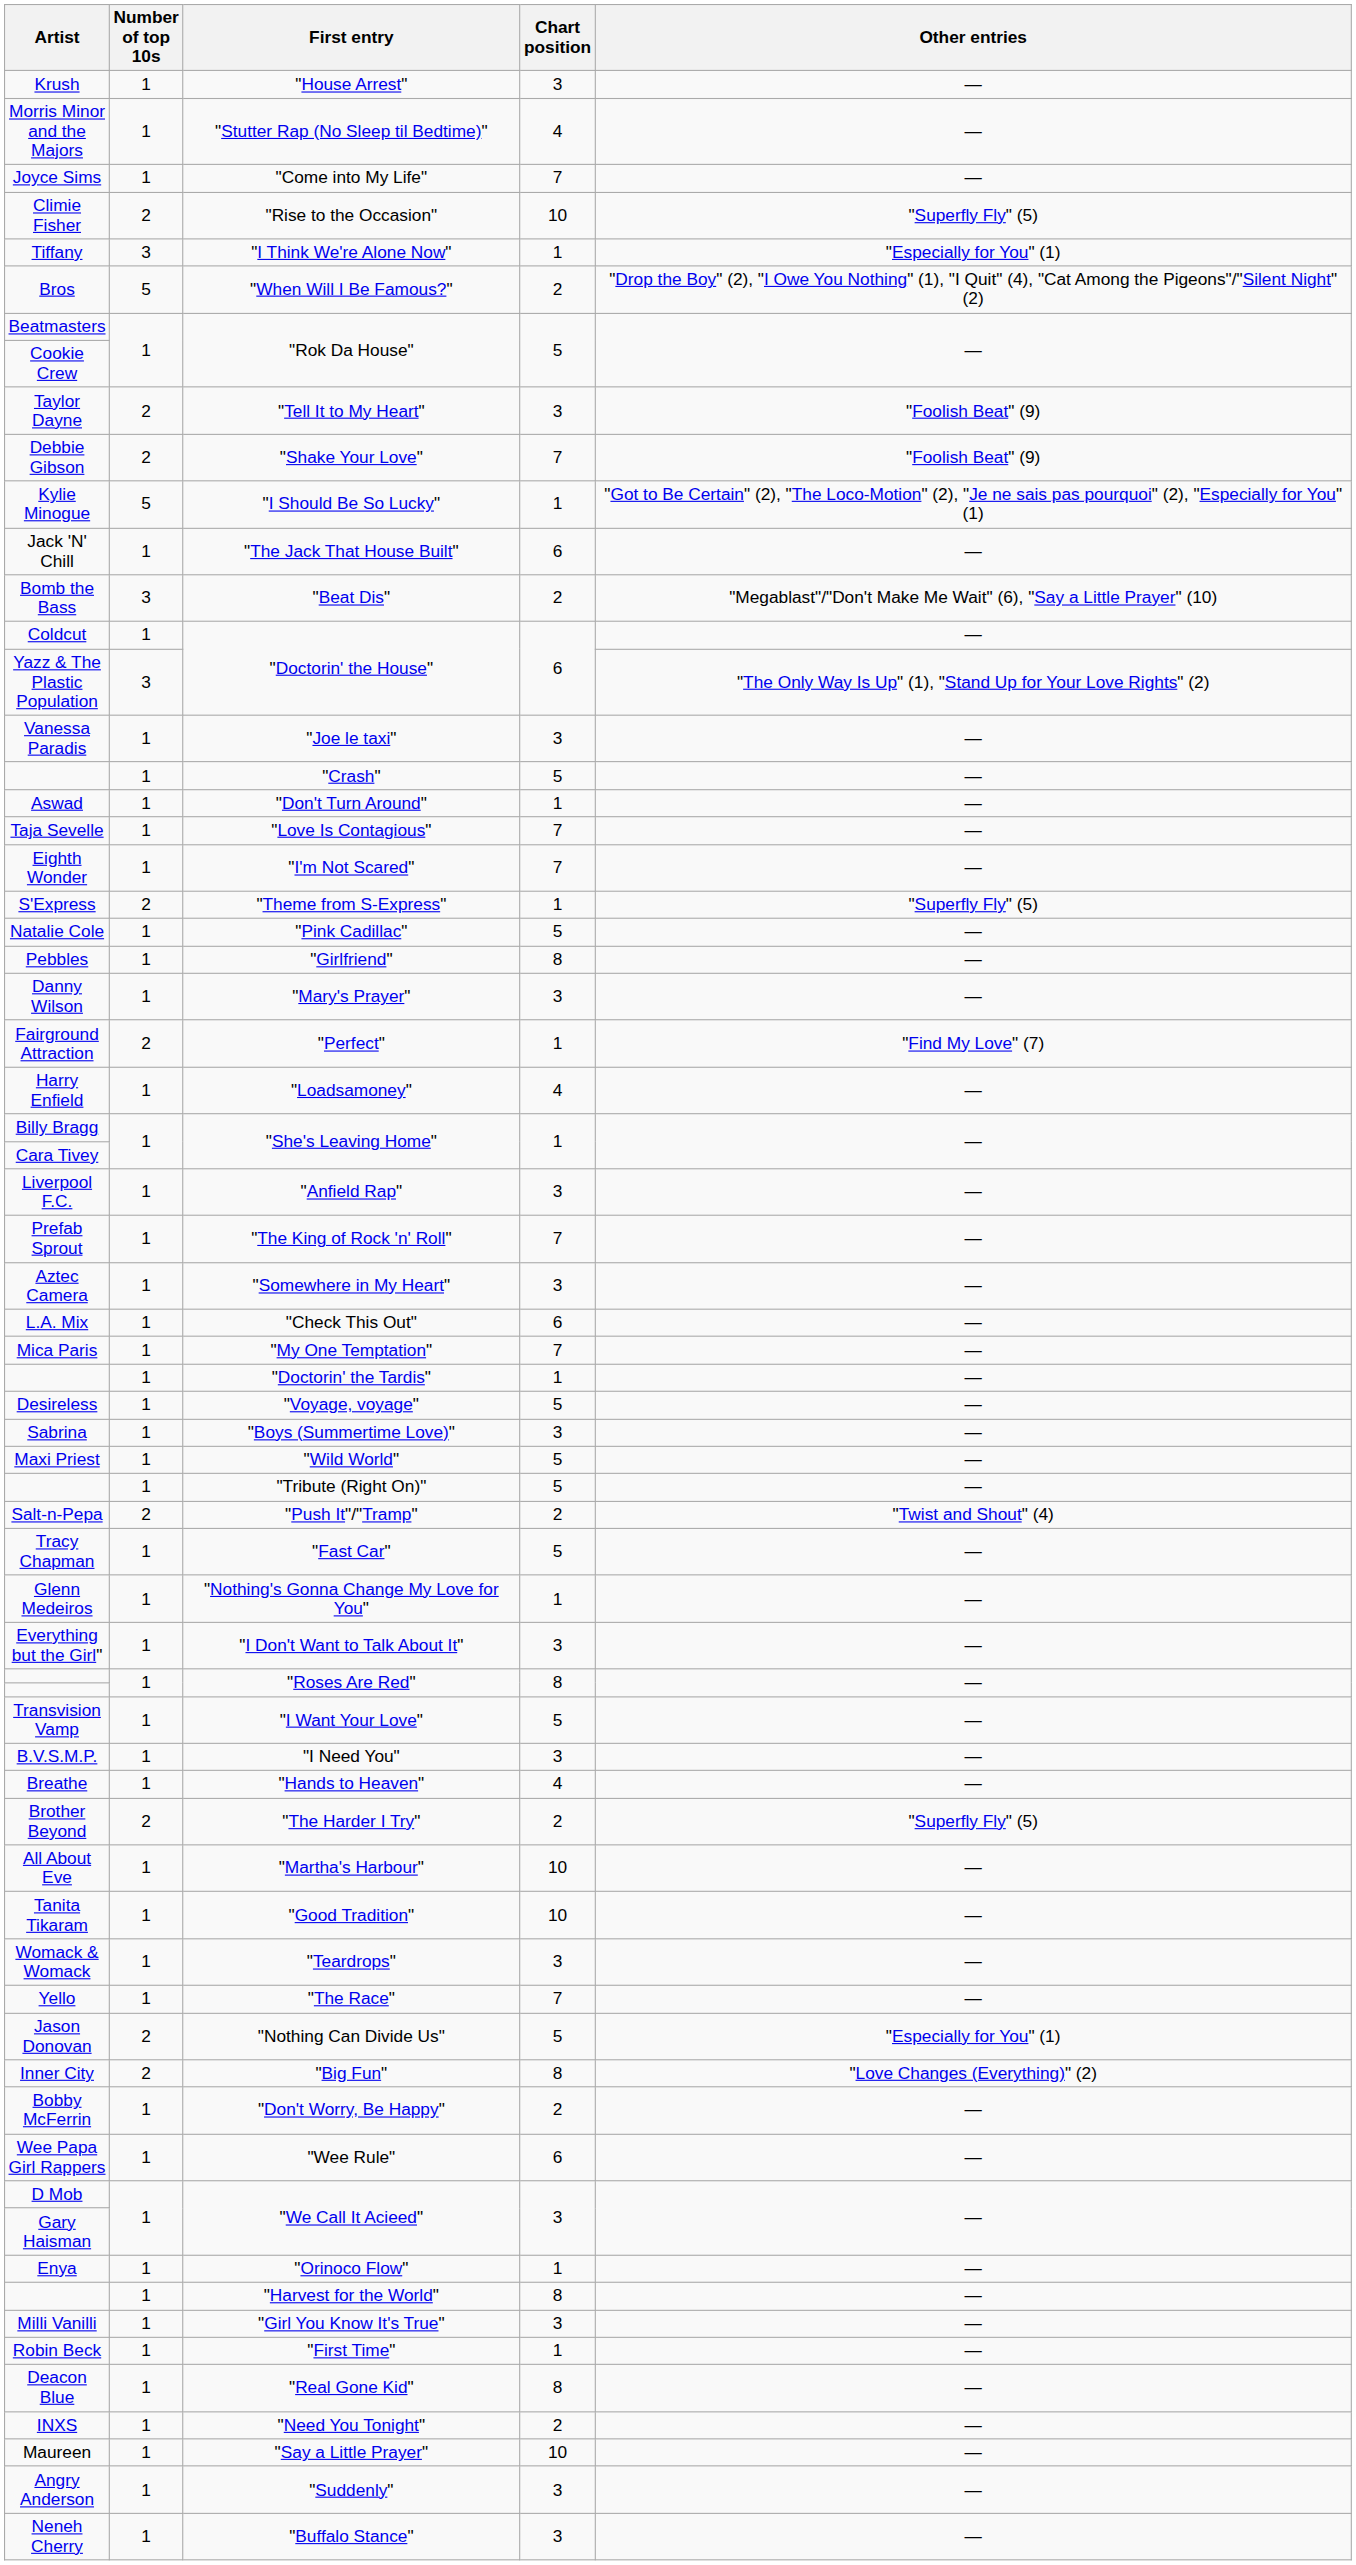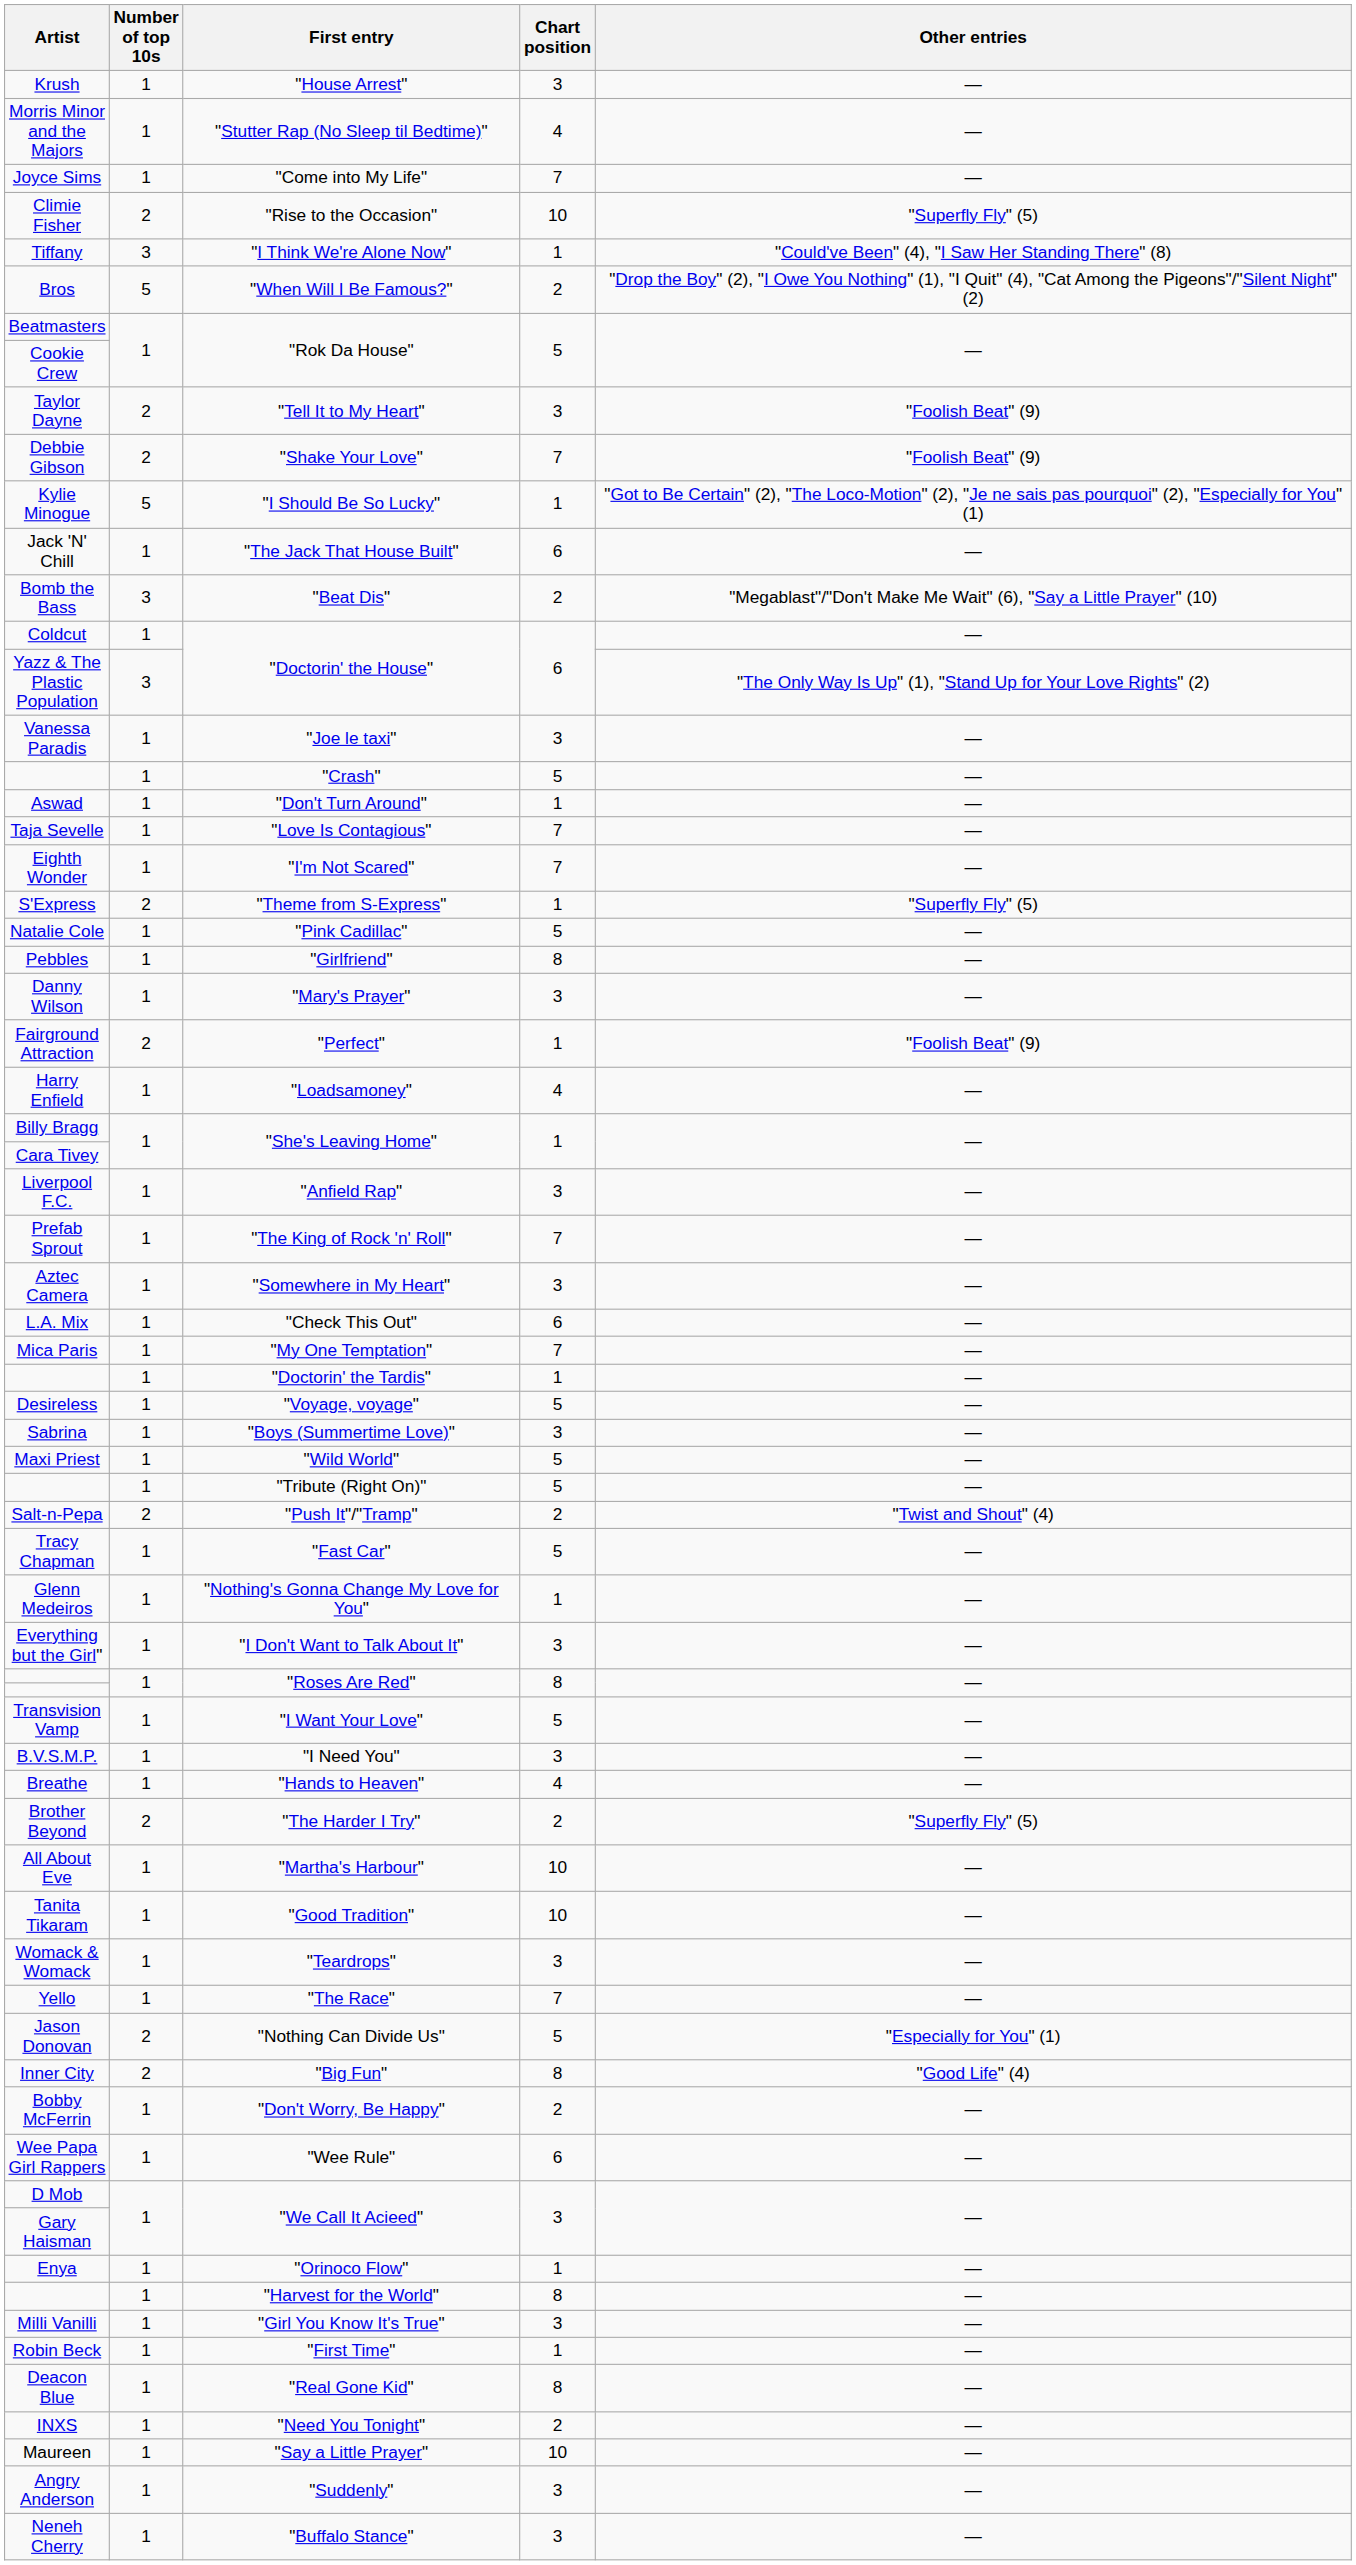Tiffany | Other entries: "Especially for You" (1) -> "Could've Been" (4), "I Saw Her Standing There" (8)
Fairground Attraction | Other entries: "Find My Love" (7) -> "Foolish Beat" (9)
Inner City | Other entries: "Love Changes (Everything)" (2) -> "Good Life" (4)
